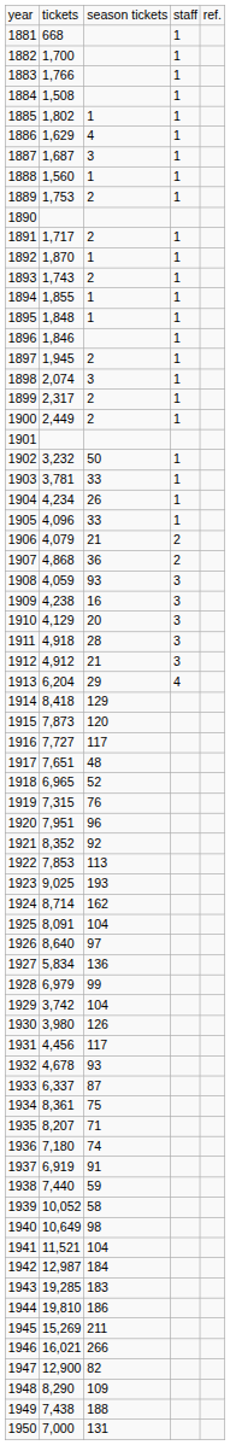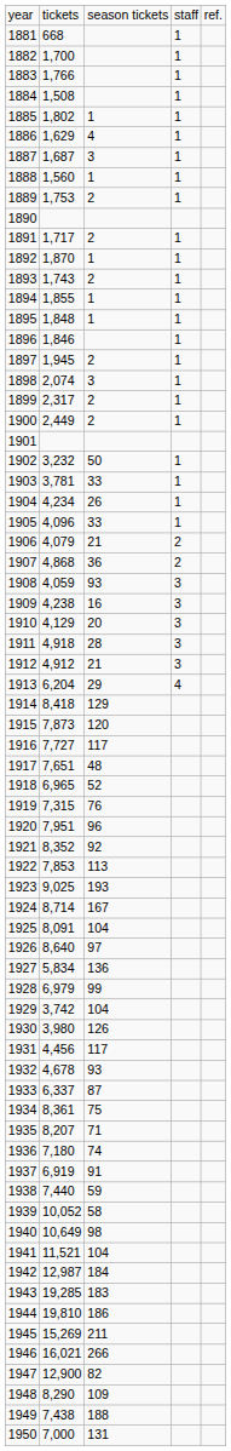1924 | column 3: 162 -> 167
